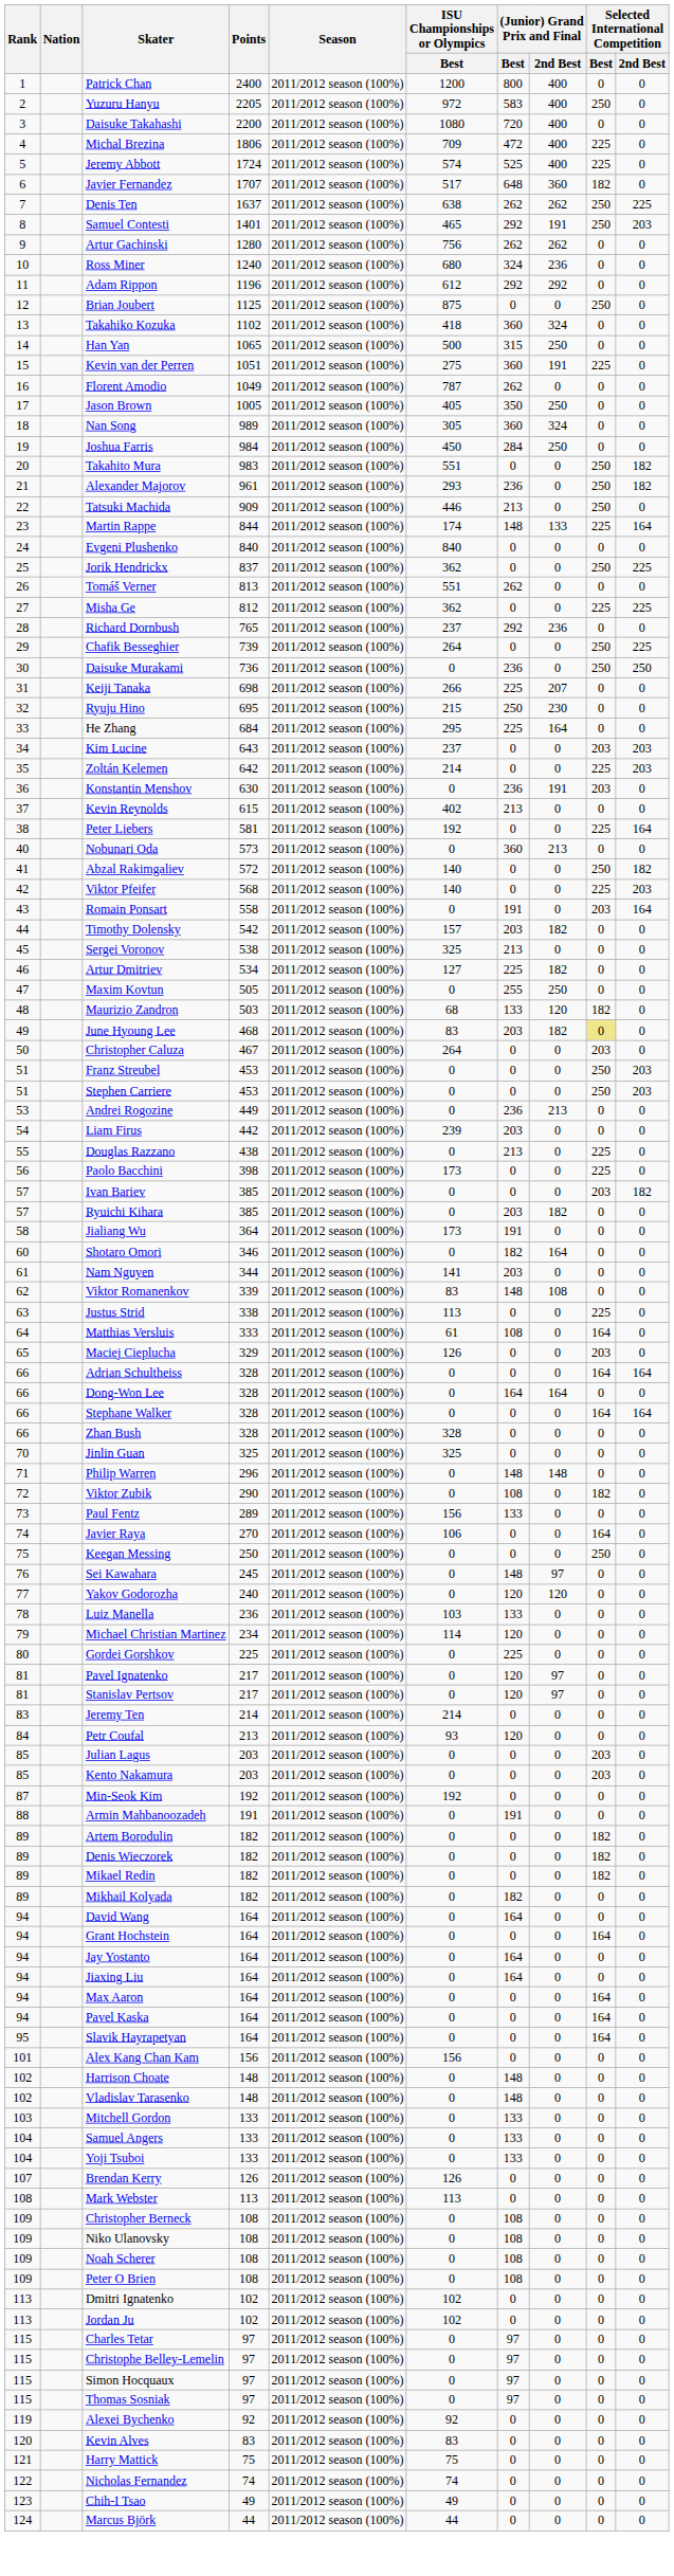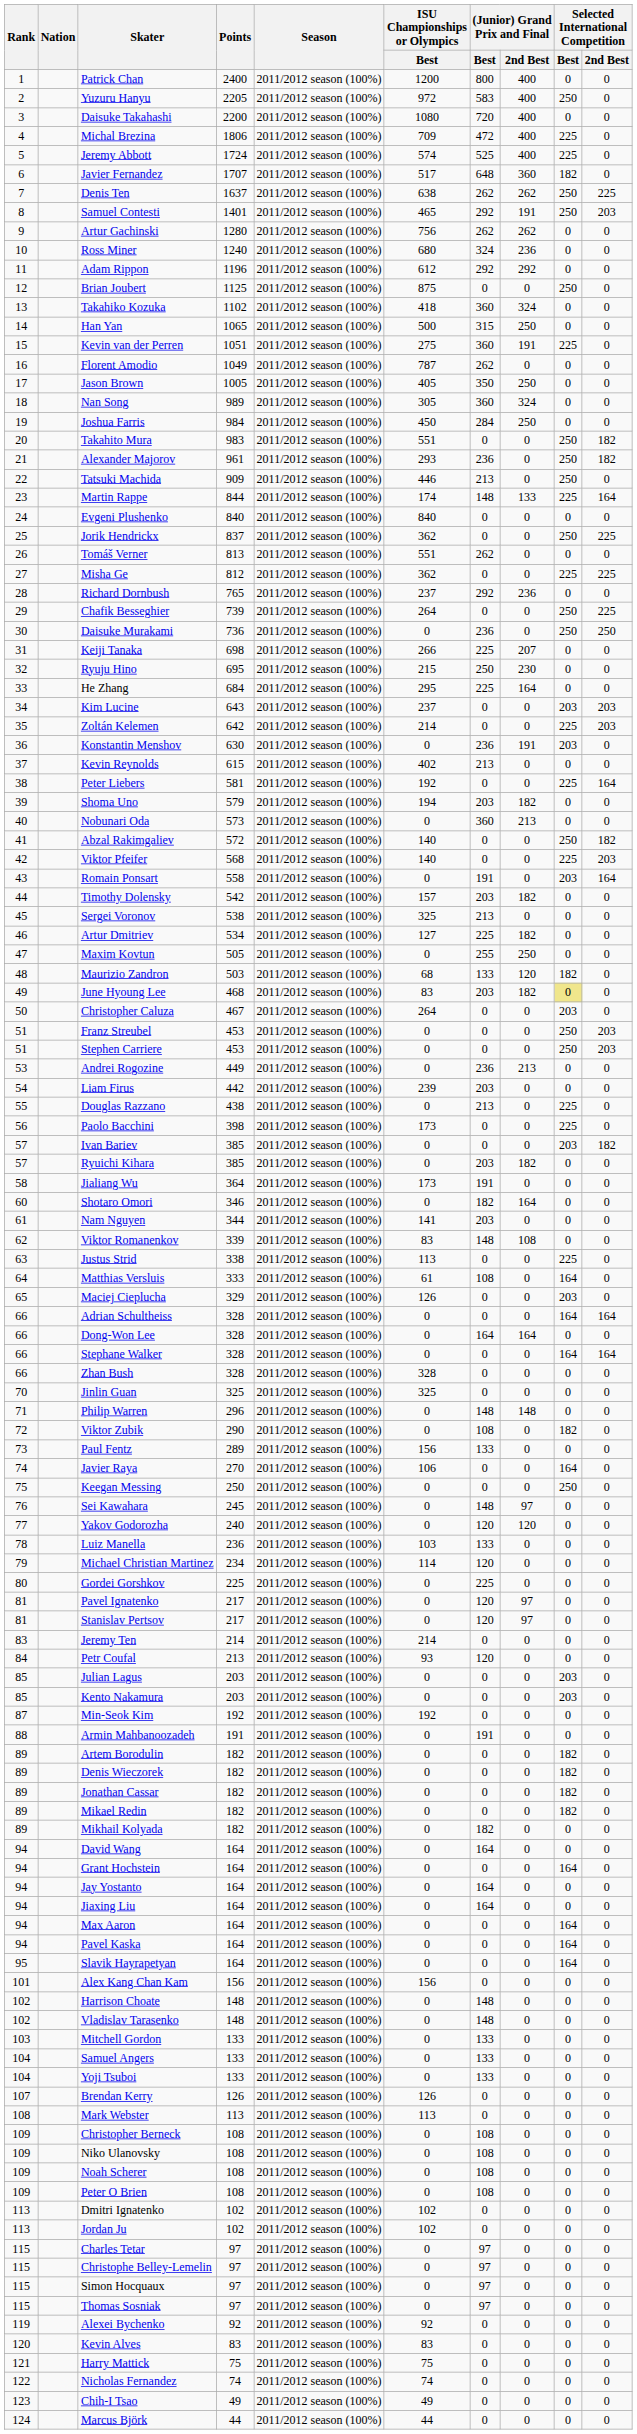+ row: 39 | Shoma Uno | 579 | 2011/2012 season (100%) | 194 | 203 | 182 | 0 | 0
+ row: 89 | Jonathan Cassar | 182 | 2011/2012 season (100%) | 0 | 0 | 0 | 182 | 0
